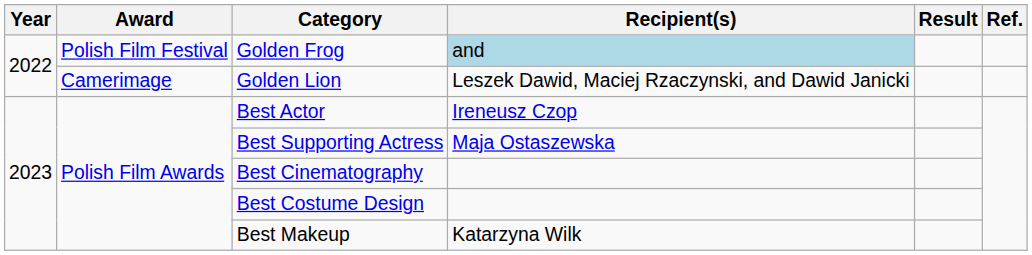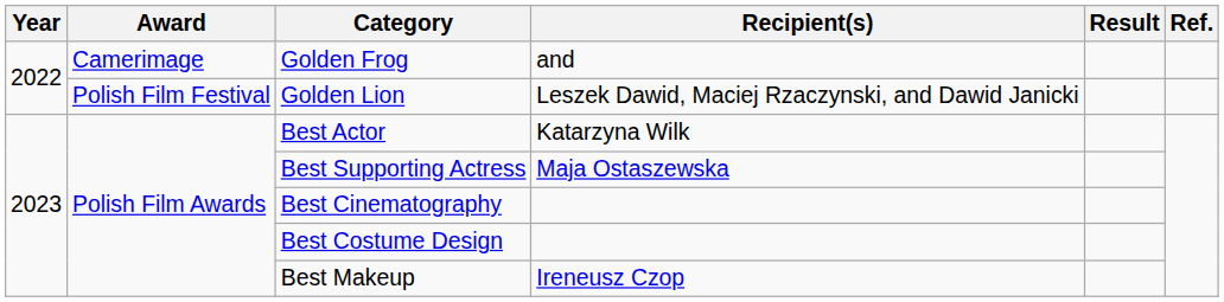Golden Frog | Award: Polish Film Festival -> Camerimage
Golden Frog | Recipient(s): lightblue background -> no background
Golden Lion | Award: Camerimage -> Polish Film Festival
Best Actor | Recipient(s): Ireneusz Czop -> Katarzyna Wilk
Best Makeup | Recipient(s): Katarzyna Wilk -> Ireneusz Czop
